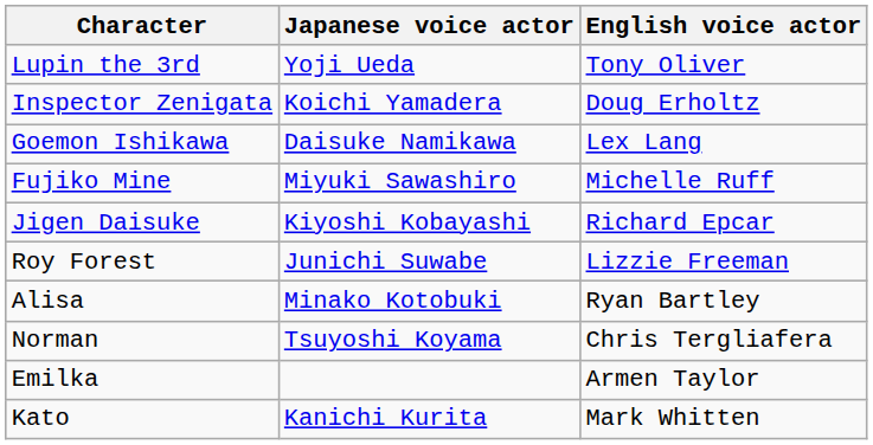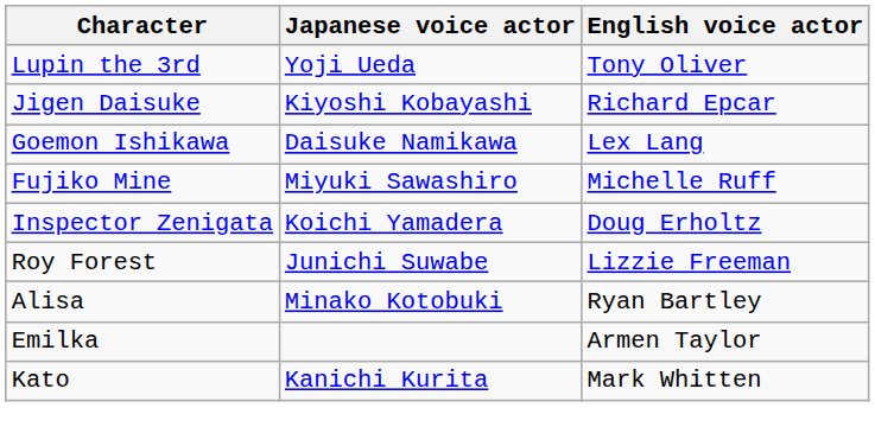rows swapped: Jigen Daisuke <-> Inspector Zenigata
- row: Norman | Tsuyoshi Koyama | Chris Tergliafera
